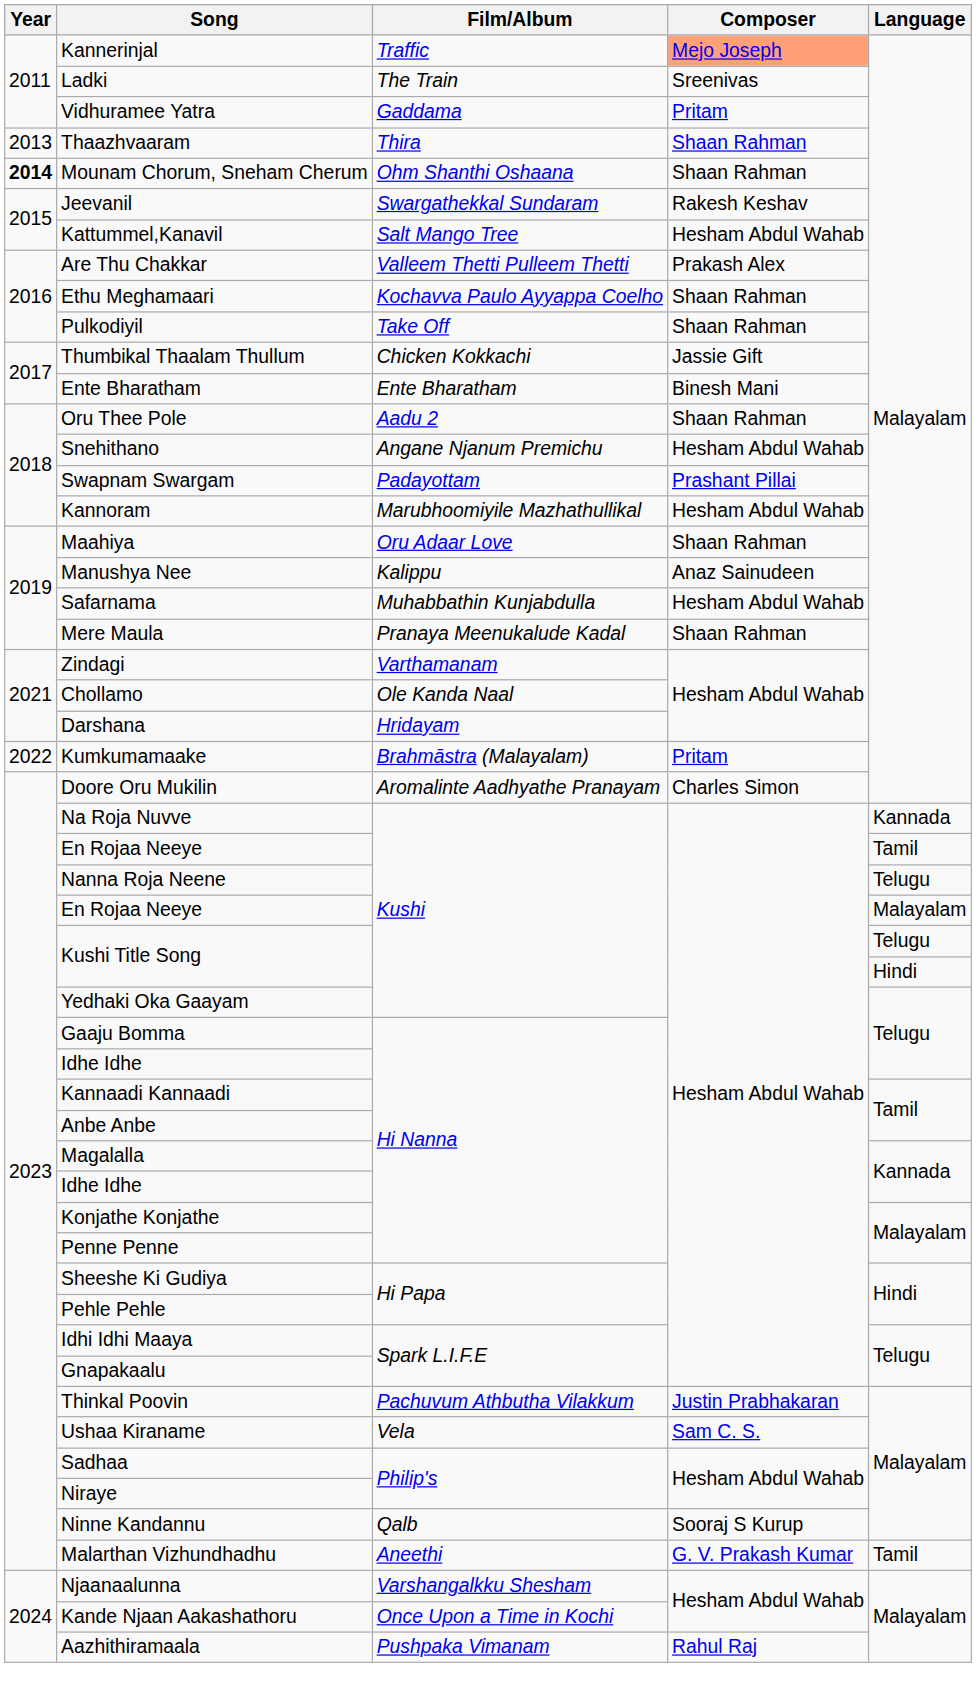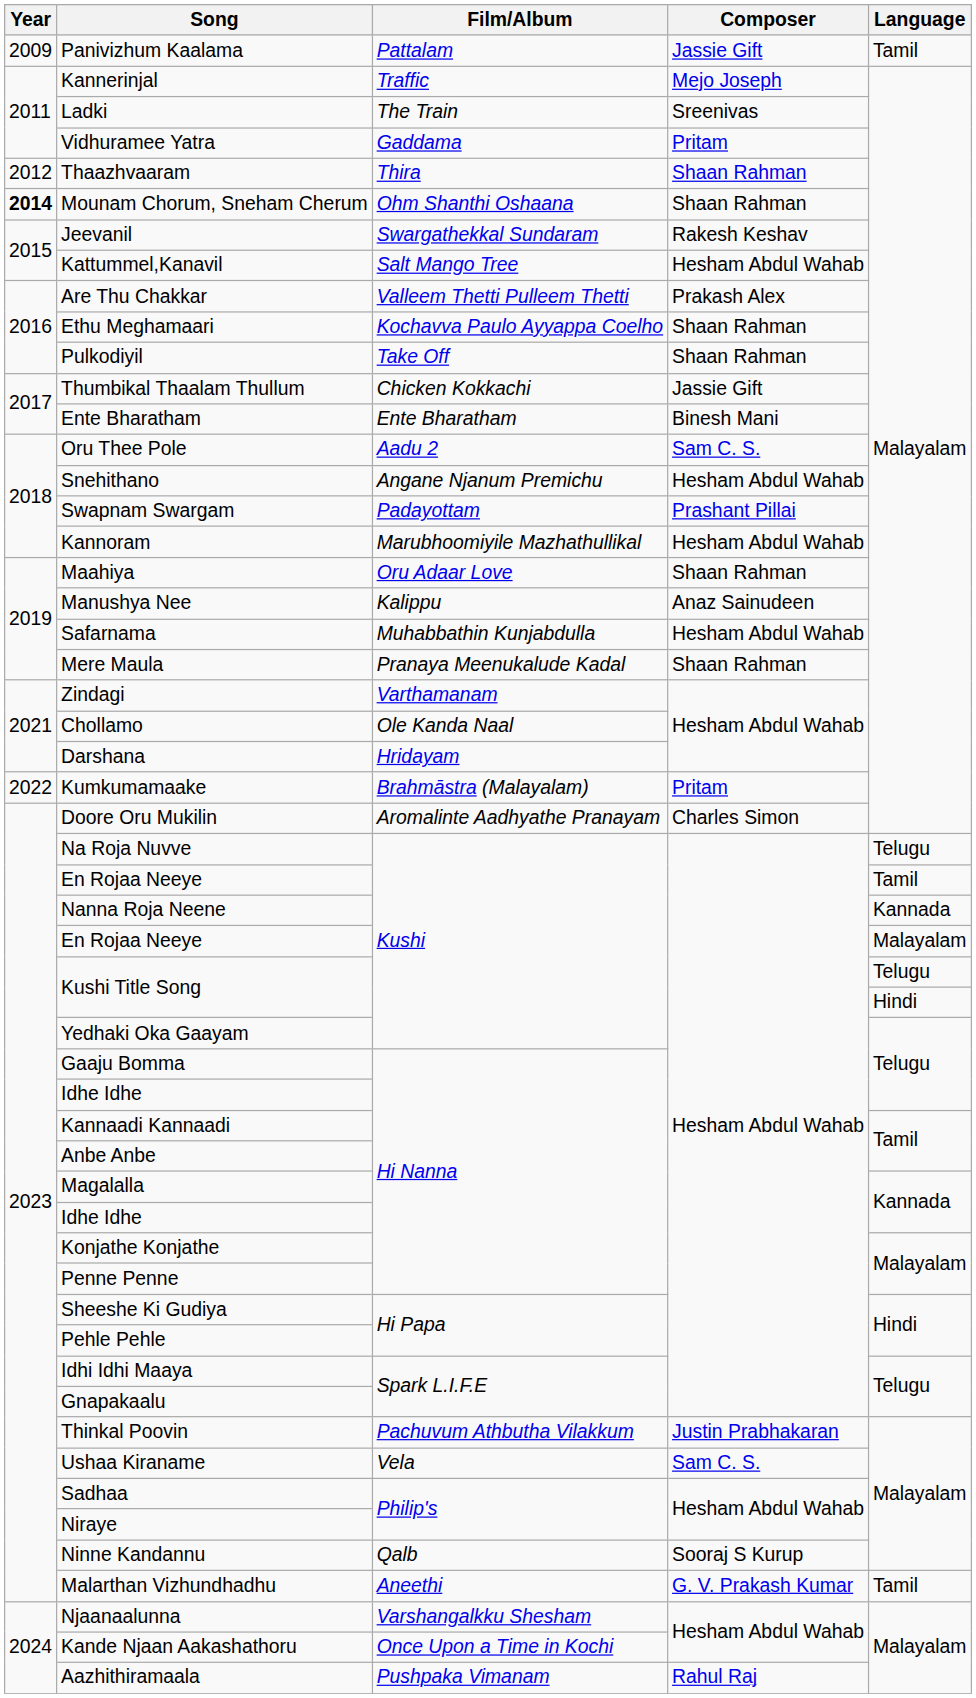+ row: 2009 | Panivizhum Kaalama | Pattalam | Jassie Gift | Tamil
Kannerinjal | Composer: lightsalmon background -> no background
Thaazhvaaram | Year: 2013 -> 2012
Oru Thee Pole | Composer: Shaan Rahman -> Sam C. S.
Na Roja Nuvve | Language: Kannada -> Telugu
Nanna Roja Neene | Language: Telugu -> Kannada
